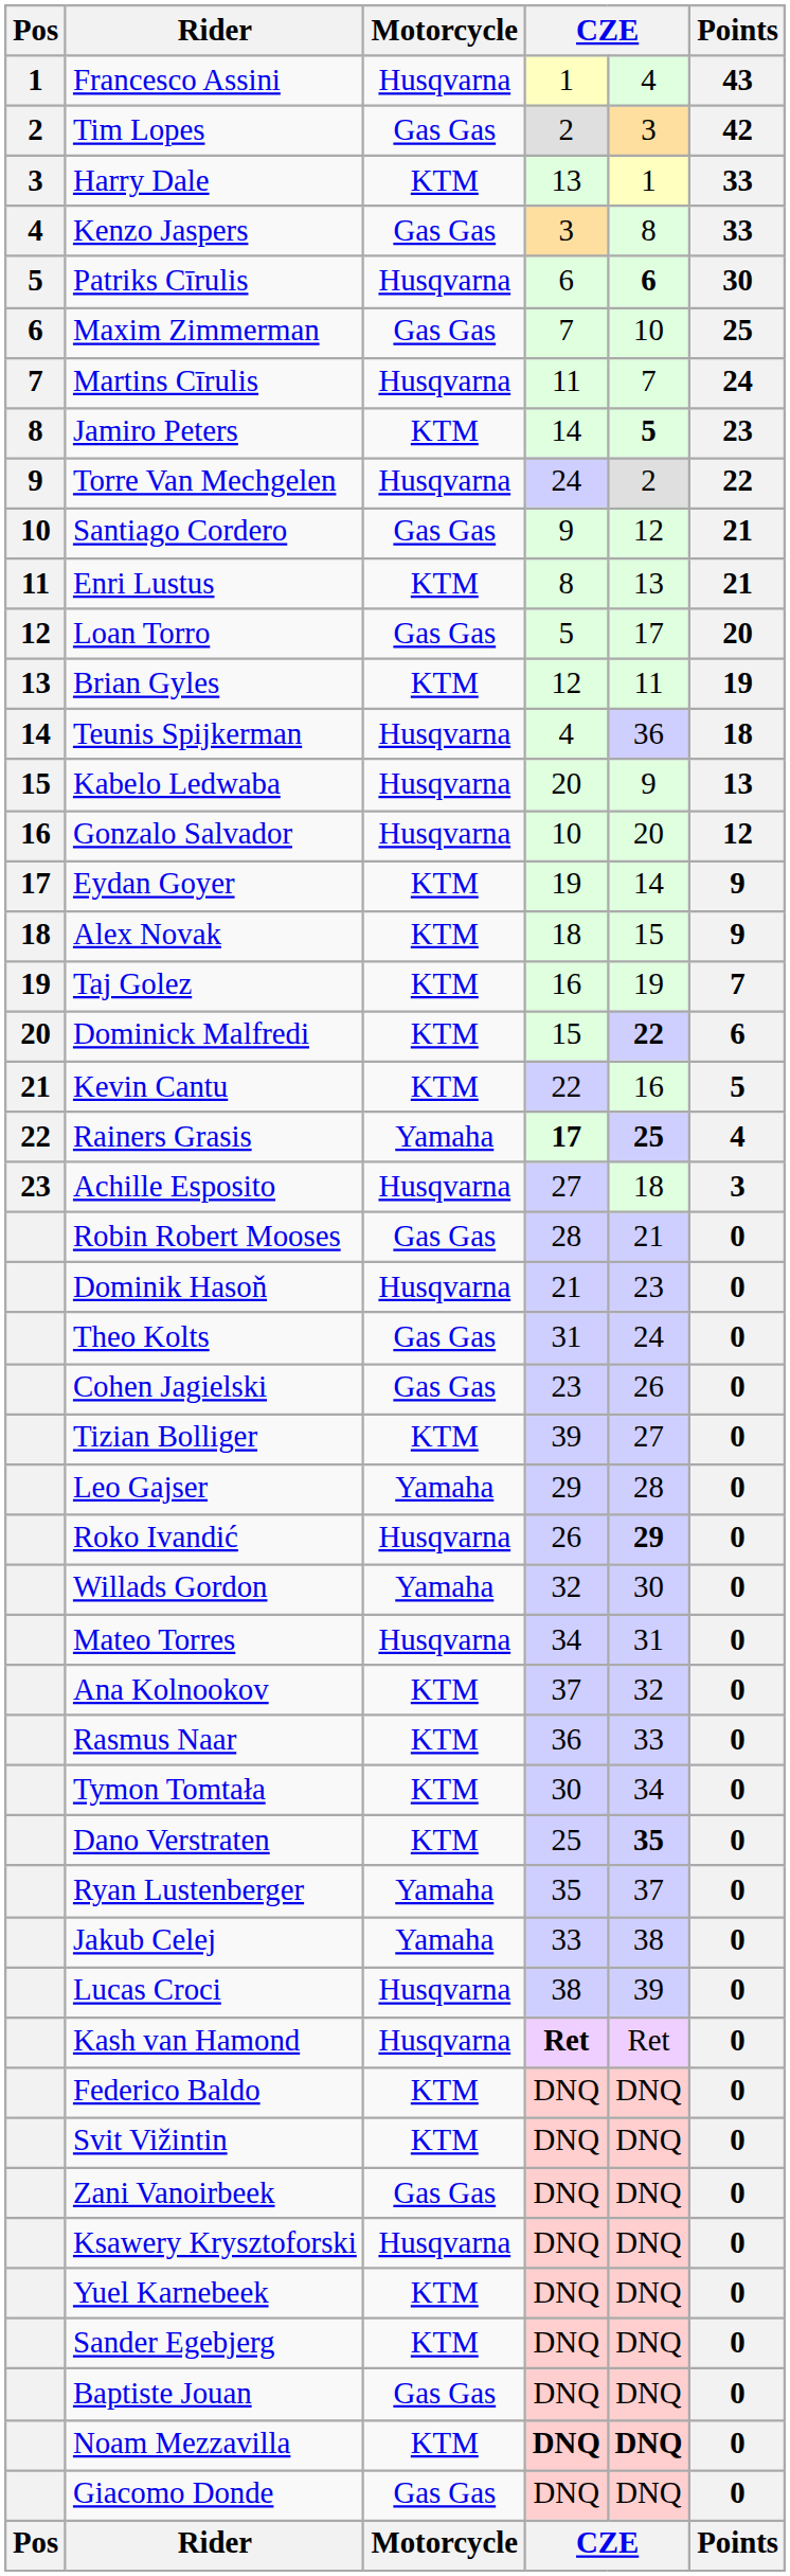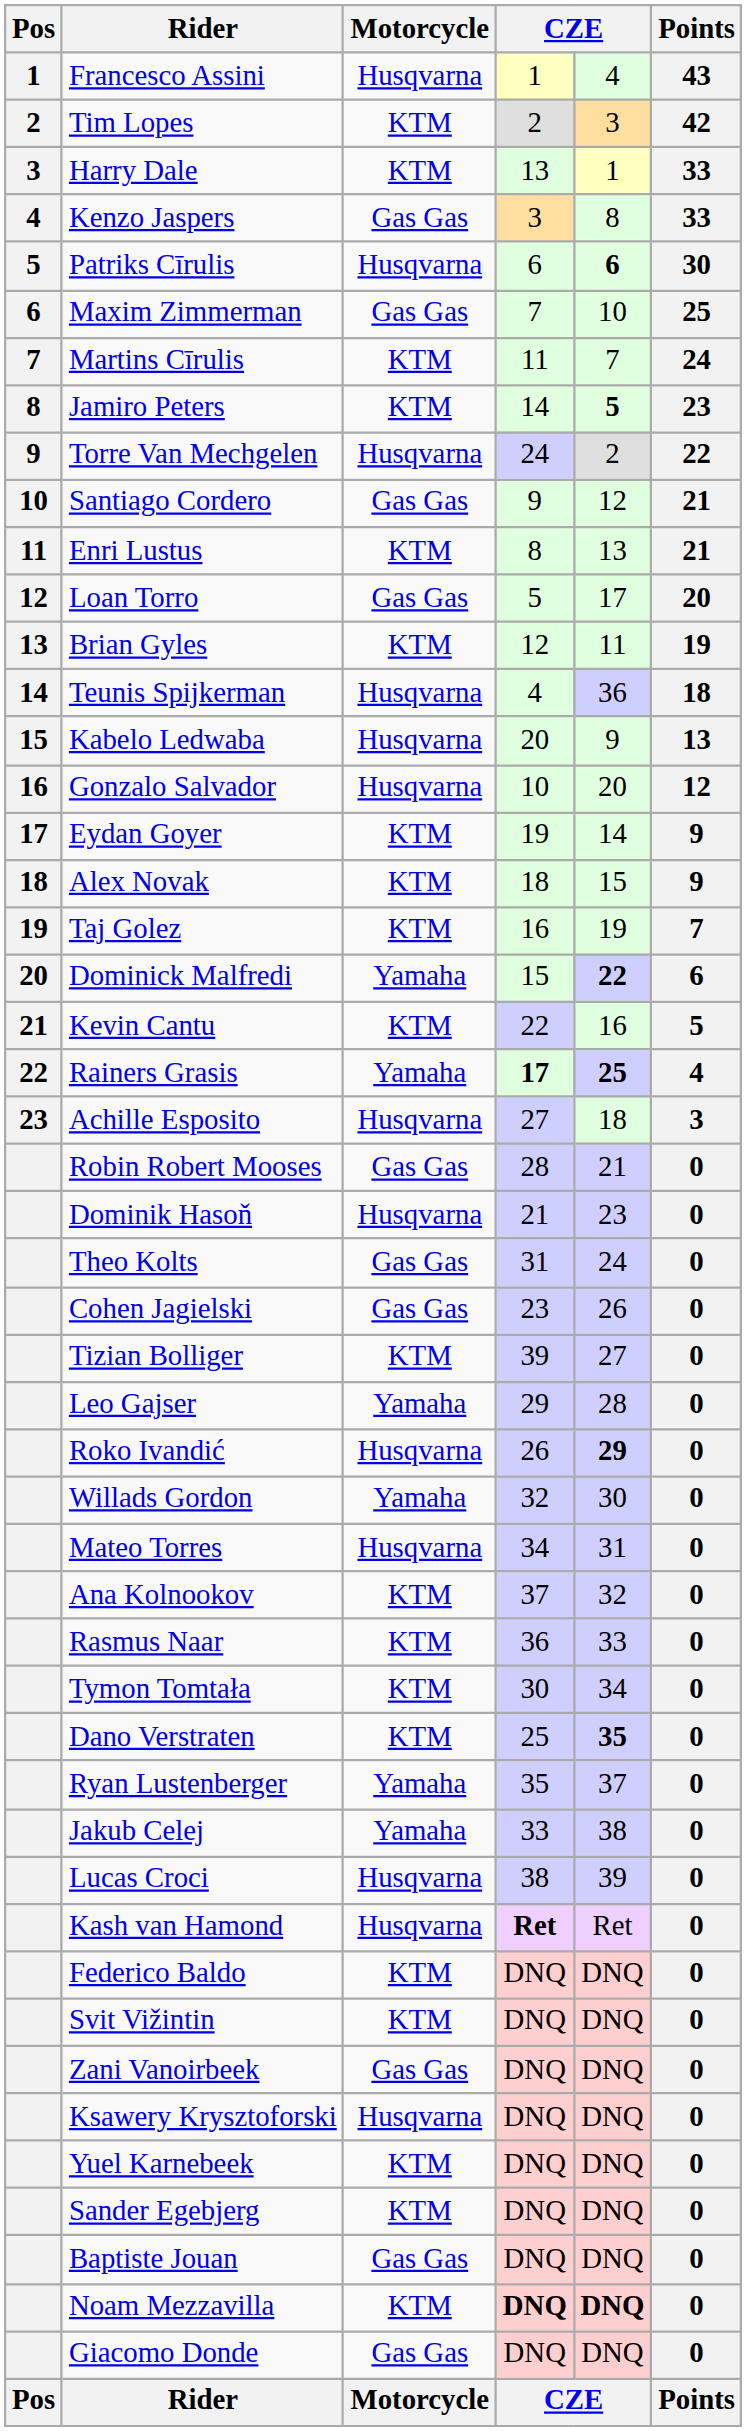Tim Lopes | Motorcycle: Gas Gas -> KTM
Martins Cīrulis | Motorcycle: Husqvarna -> KTM
Dominick Malfredi | Motorcycle: KTM -> Yamaha
